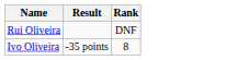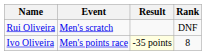+ column: Event | Men's scratch | Men's points race
Ivo Oliveira | Result: no background -> lightyellow background
